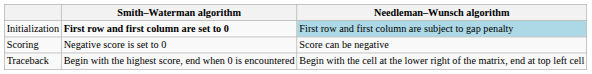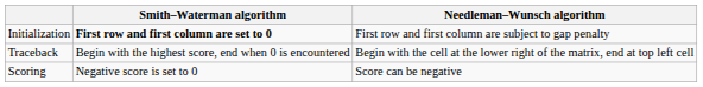Initialization | Needleman–Wunsch algorithm: lightblue background -> no background
rows swapped: Scoring <-> Traceback
